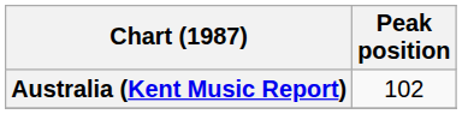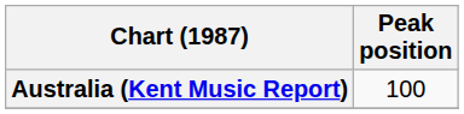Australia (Kent Music Report) | Peak position: 102 -> 100
